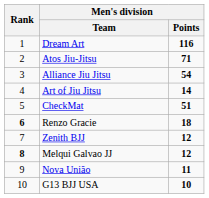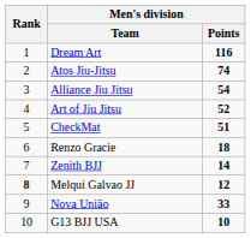Atos Jiu-Jitsu | Men's division / Points: 71 -> 74
Art of Jiu Jitsu | Men's division / Points: 14 -> 52
Renzo Gracie | Rank: bold -> normal
Zenith BJJ | Men's division / Points: 12 -> 14
Nova União | Men's division / Points: 11 -> 33
